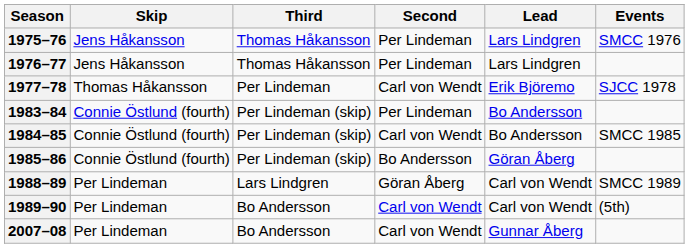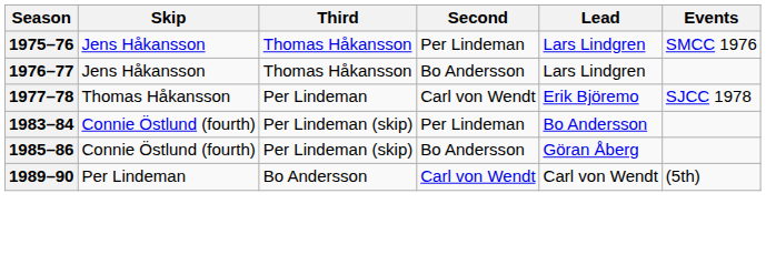1976–77 | Second: Per Lindeman -> Bo Andersson
- row: 1984–85 | Connie Östlund (fourth) | Per Lindeman (skip) | Carl von Wendt | Bo Andersson | SMCC 1985
- row: 1988–89 | Per Lindeman | Lars Lindgren | Göran Åberg | Carl von Wendt | SMCC 1989
- row: 2007–08 | Per Lindeman | Bo Andersson | Carl von Wendt | Gunnar Åberg
